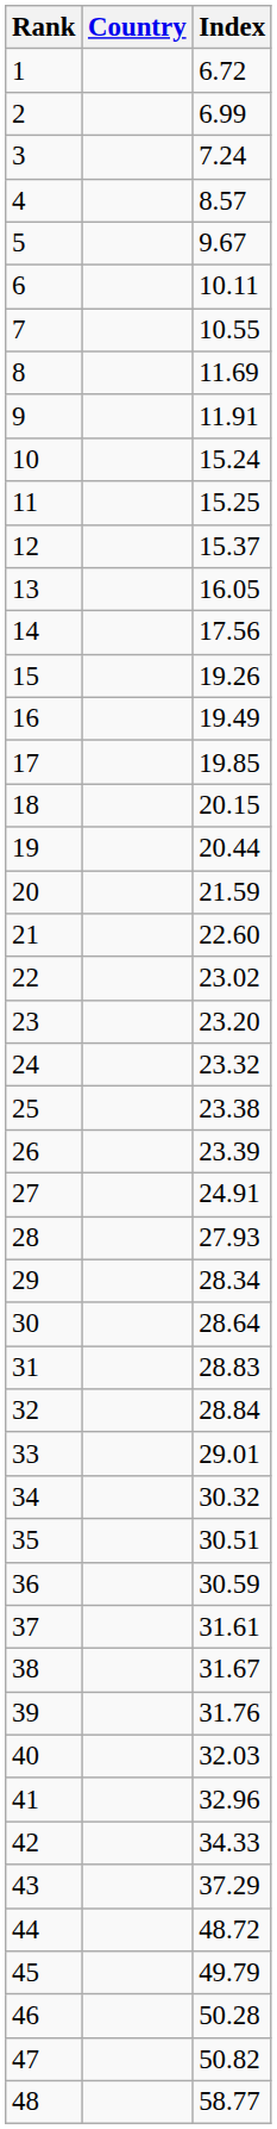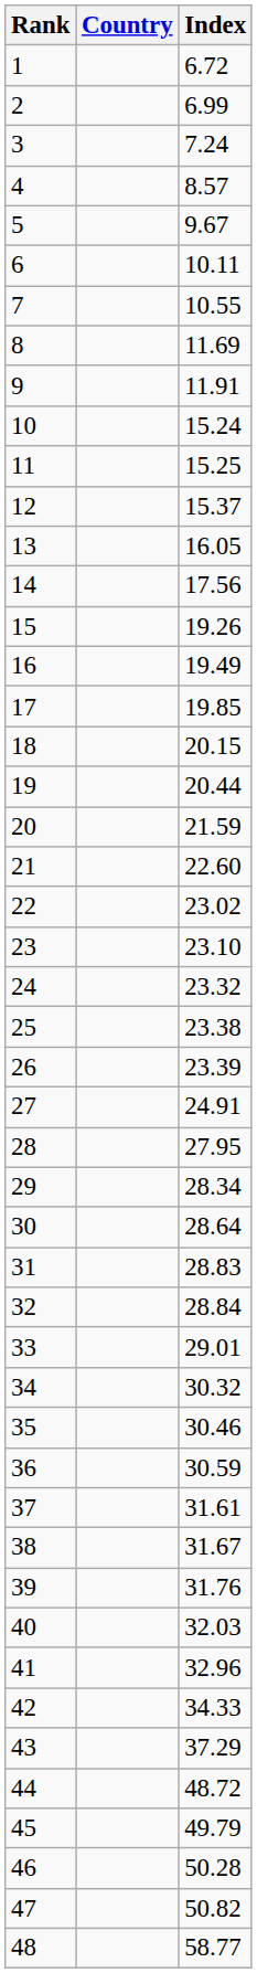23 | Index: 23.20 -> 23.10
28 | Index: 27.93 -> 27.95
35 | Index: 30.51 -> 30.46
